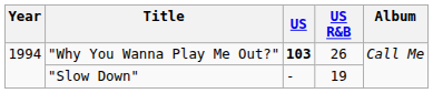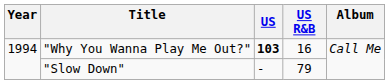"Why You Wanna Play Me Out?" | US R&B: 26 -> 16
"Slow Down" | US R&B: 19 -> 79
